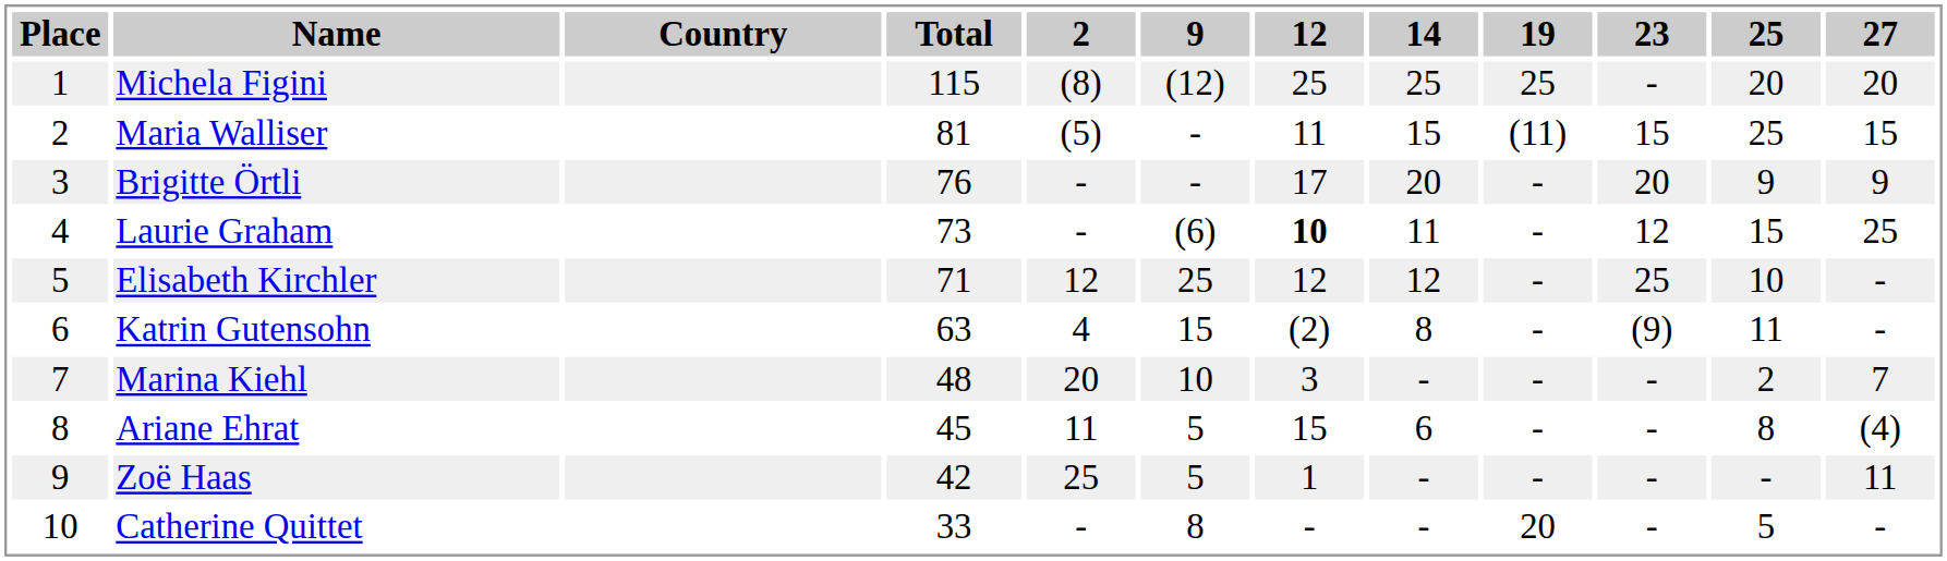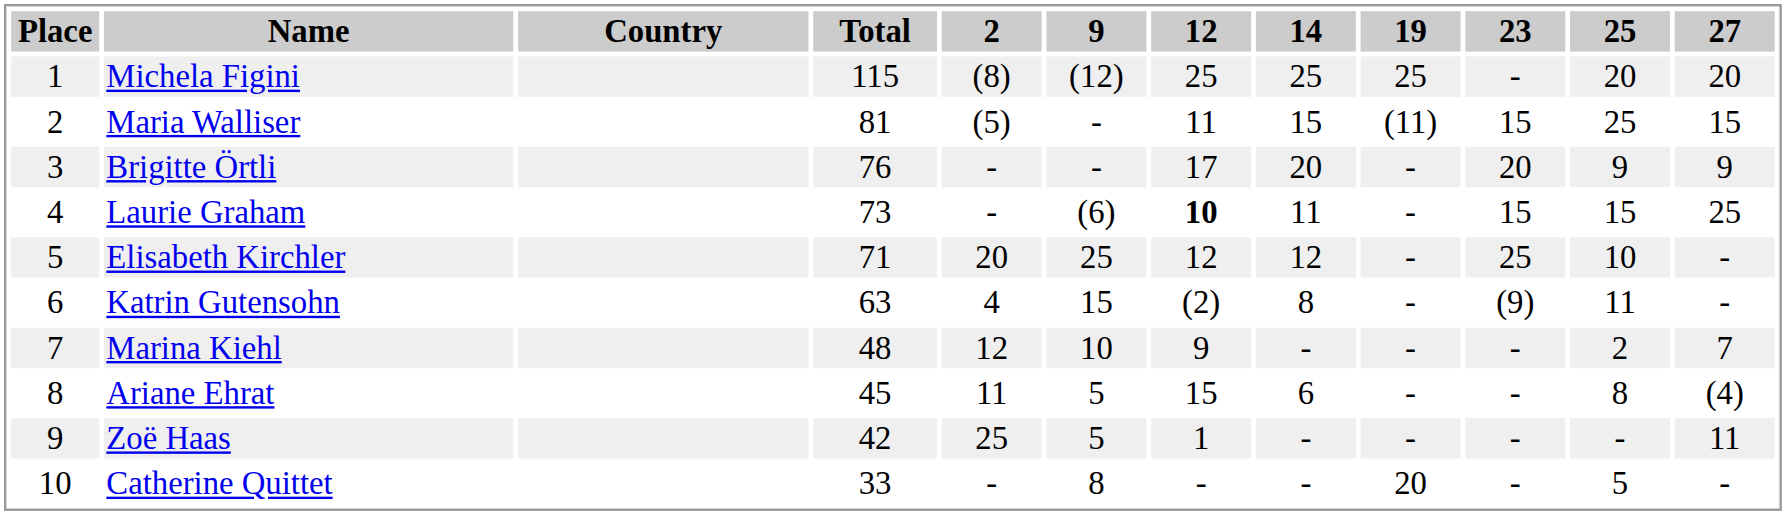Laurie Graham | 23: 12 -> 15
Elisabeth Kirchler | 2: 12 -> 20
Marina Kiehl | 2: 20 -> 12
Marina Kiehl | 12: 3 -> 9
